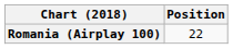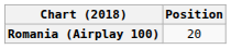Romania (Airplay 100) | Position: 22 -> 20
